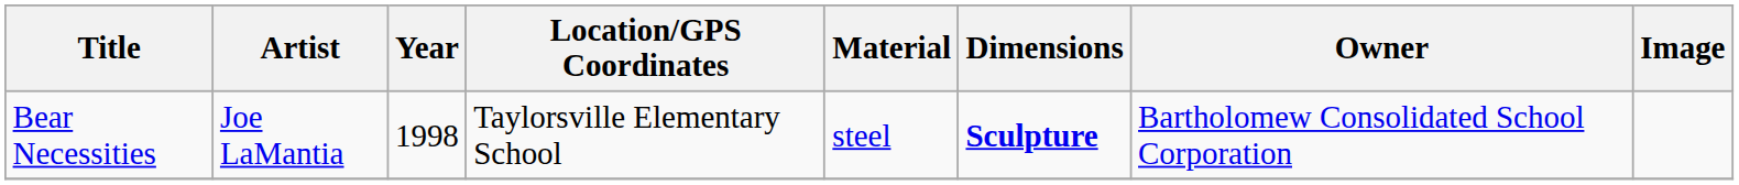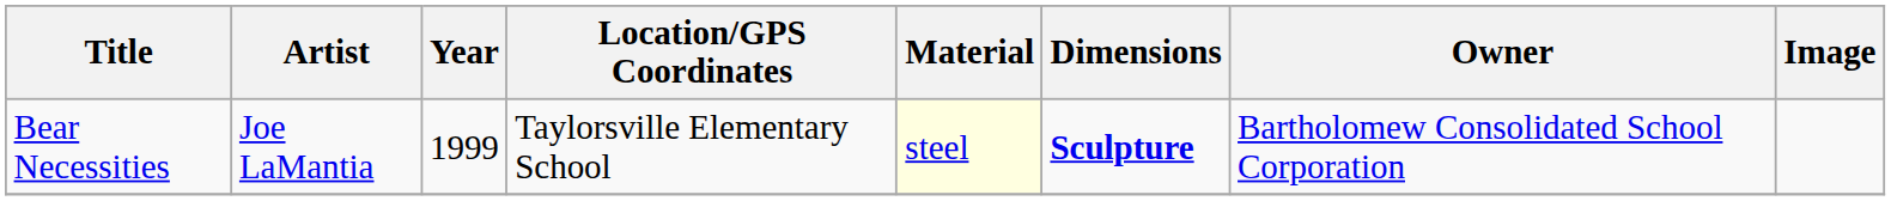Bear Necessities | Year: 1998 -> 1999
Bear Necessities | Material: no background -> lightyellow background
